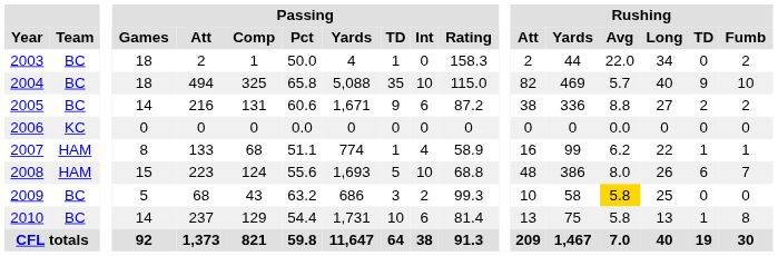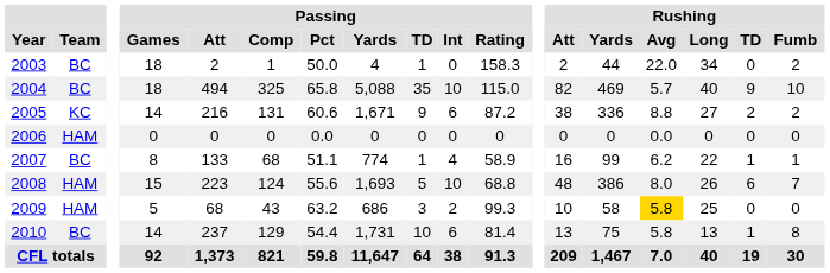2005 | Team: BC -> KC
2006 | Team: KC -> HAM
2007 | Team: HAM -> BC
2009 | Team: BC -> HAM
